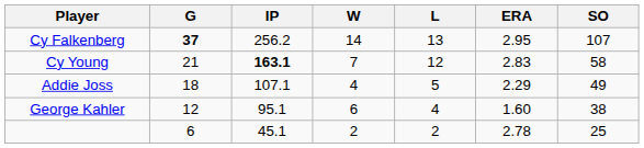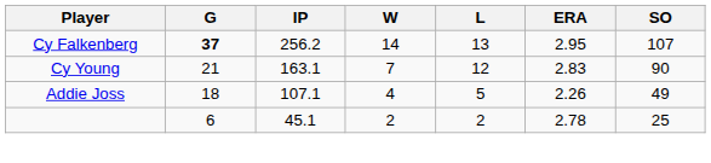Cy Young | IP: bold -> normal
Cy Young | SO: 58 -> 90
Addie Joss | ERA: 2.29 -> 2.26
- row: George Kahler | 12 | 95.1 | 6 | 4 | 1.60 | 38
